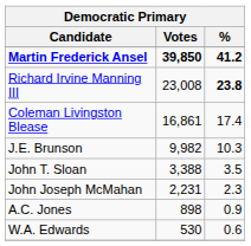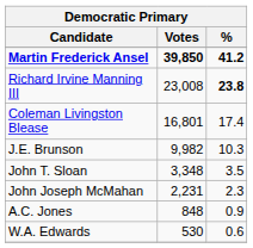Coleman Livingston Blease | Votes: 16,861 -> 16,801
John T. Sloan | Votes: 3,388 -> 3,348
A.C. Jones | Votes: 898 -> 848
